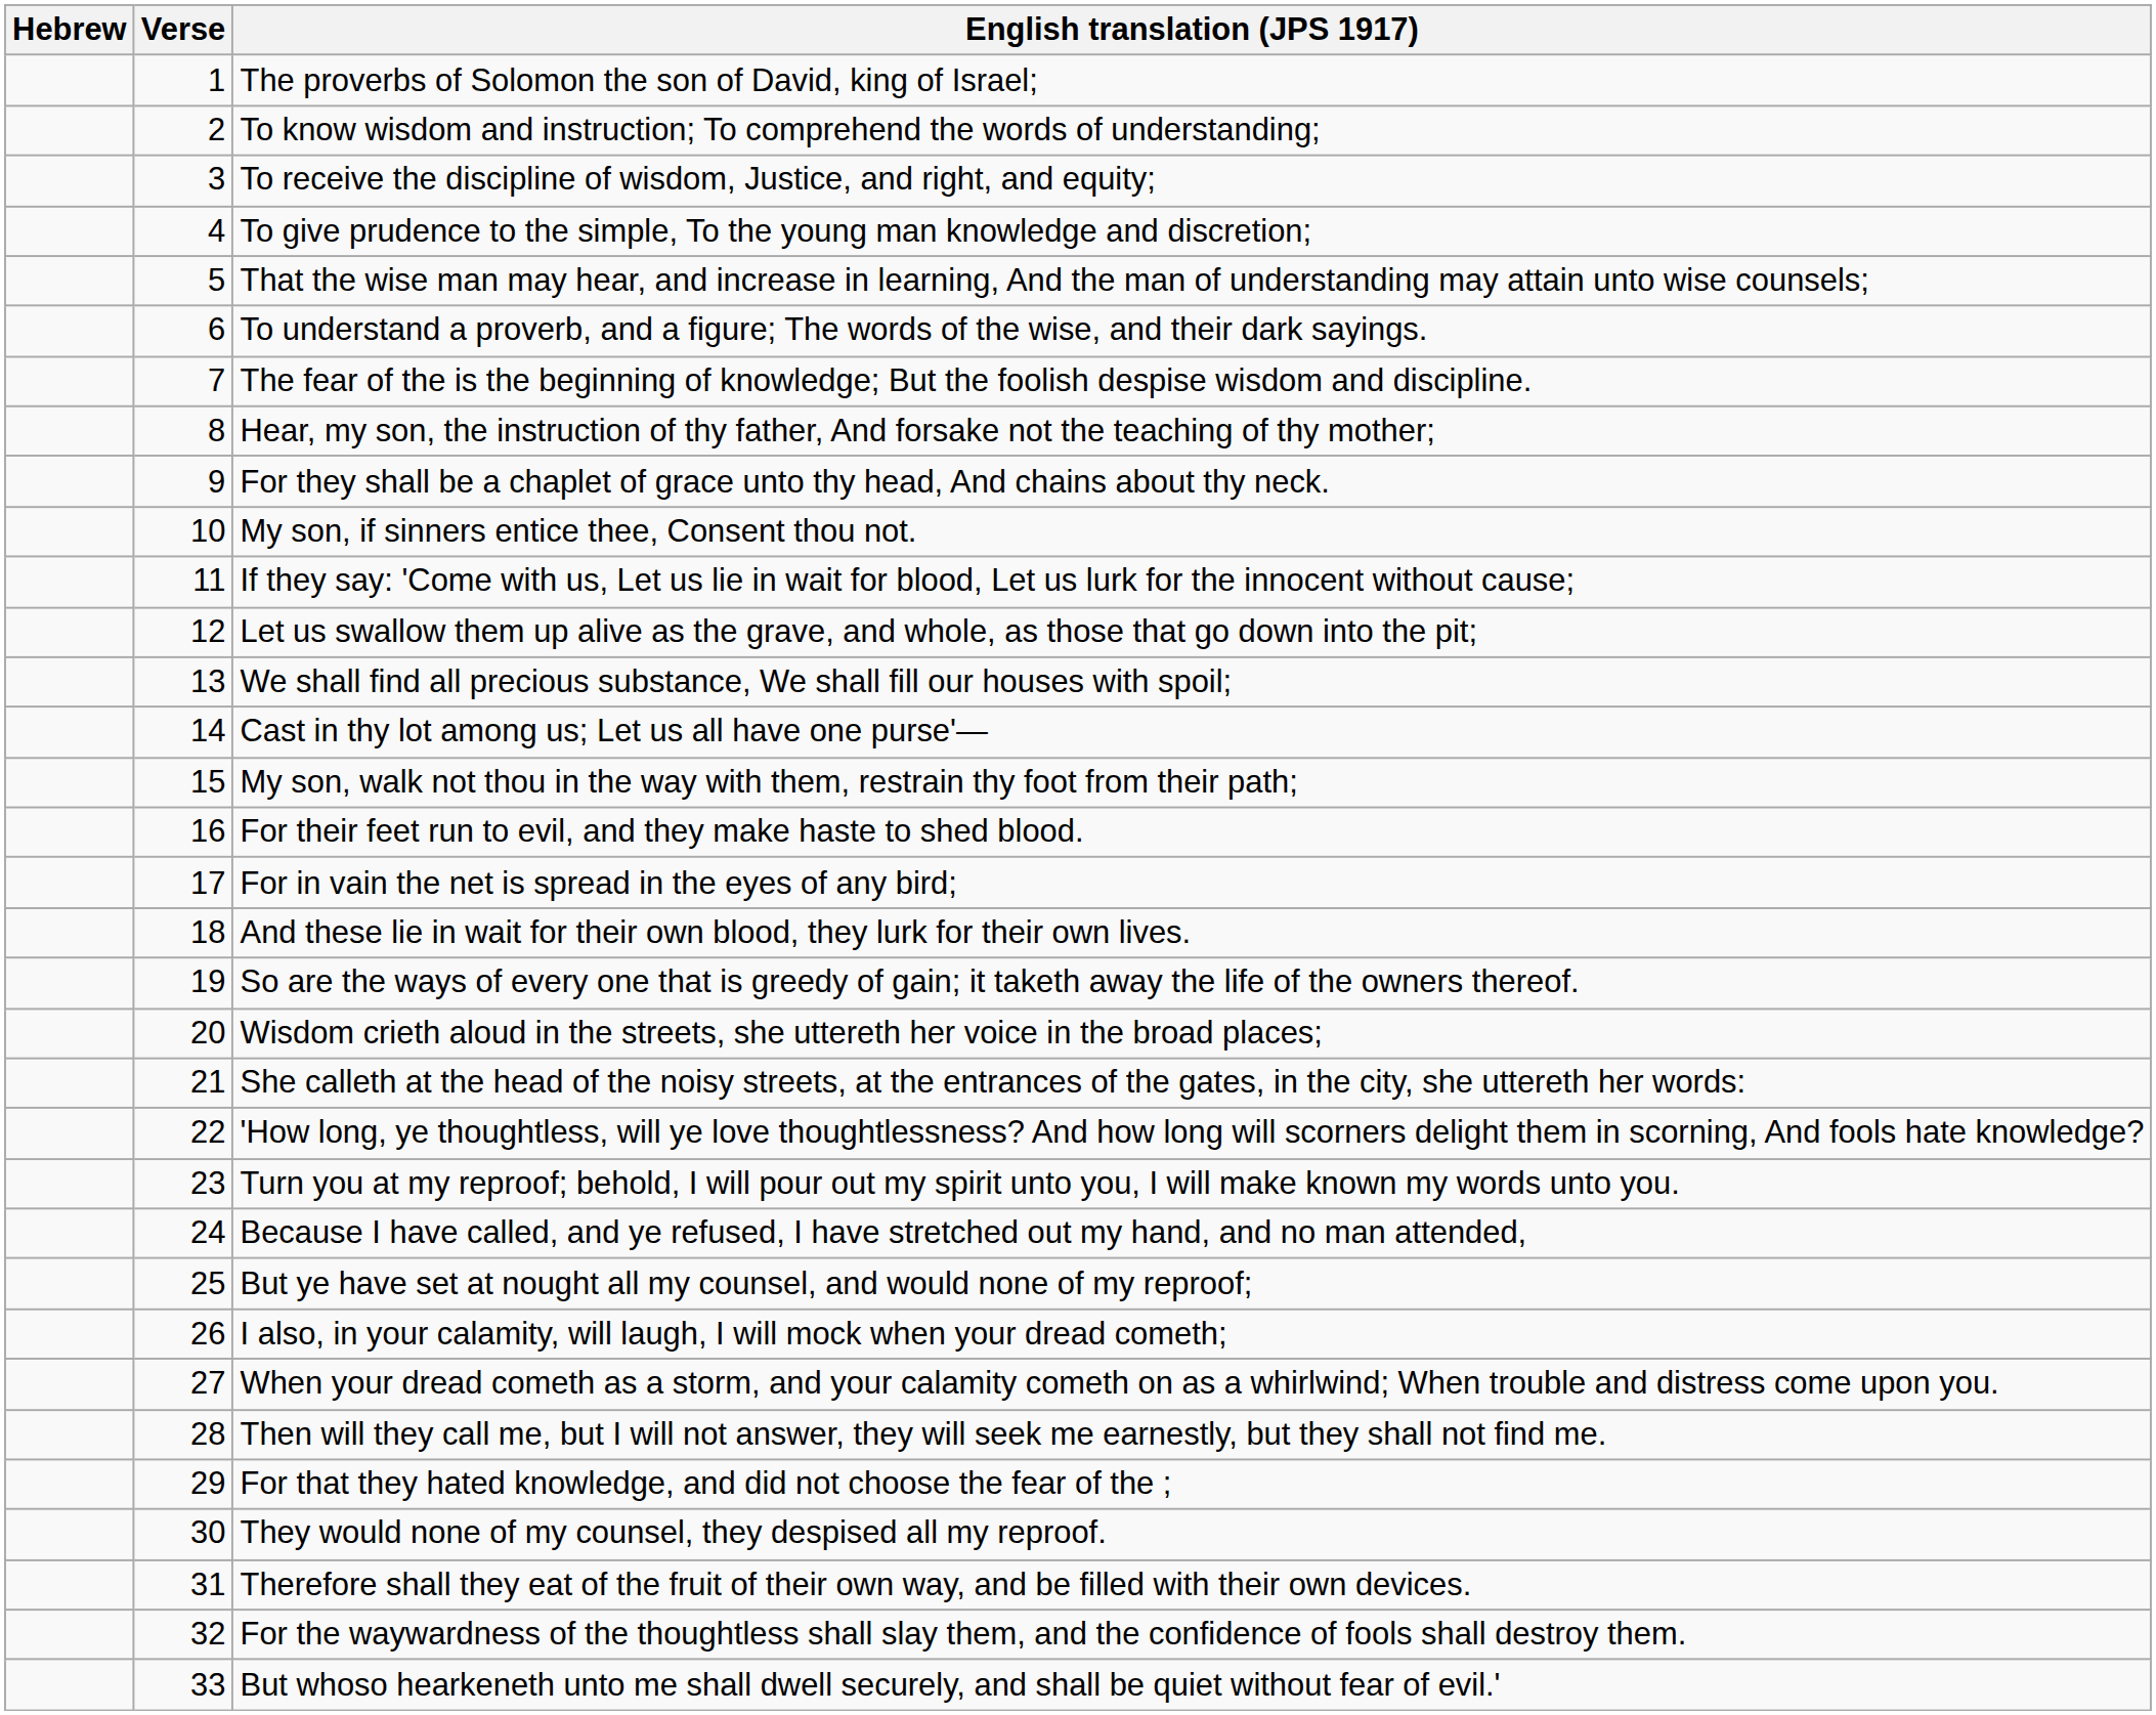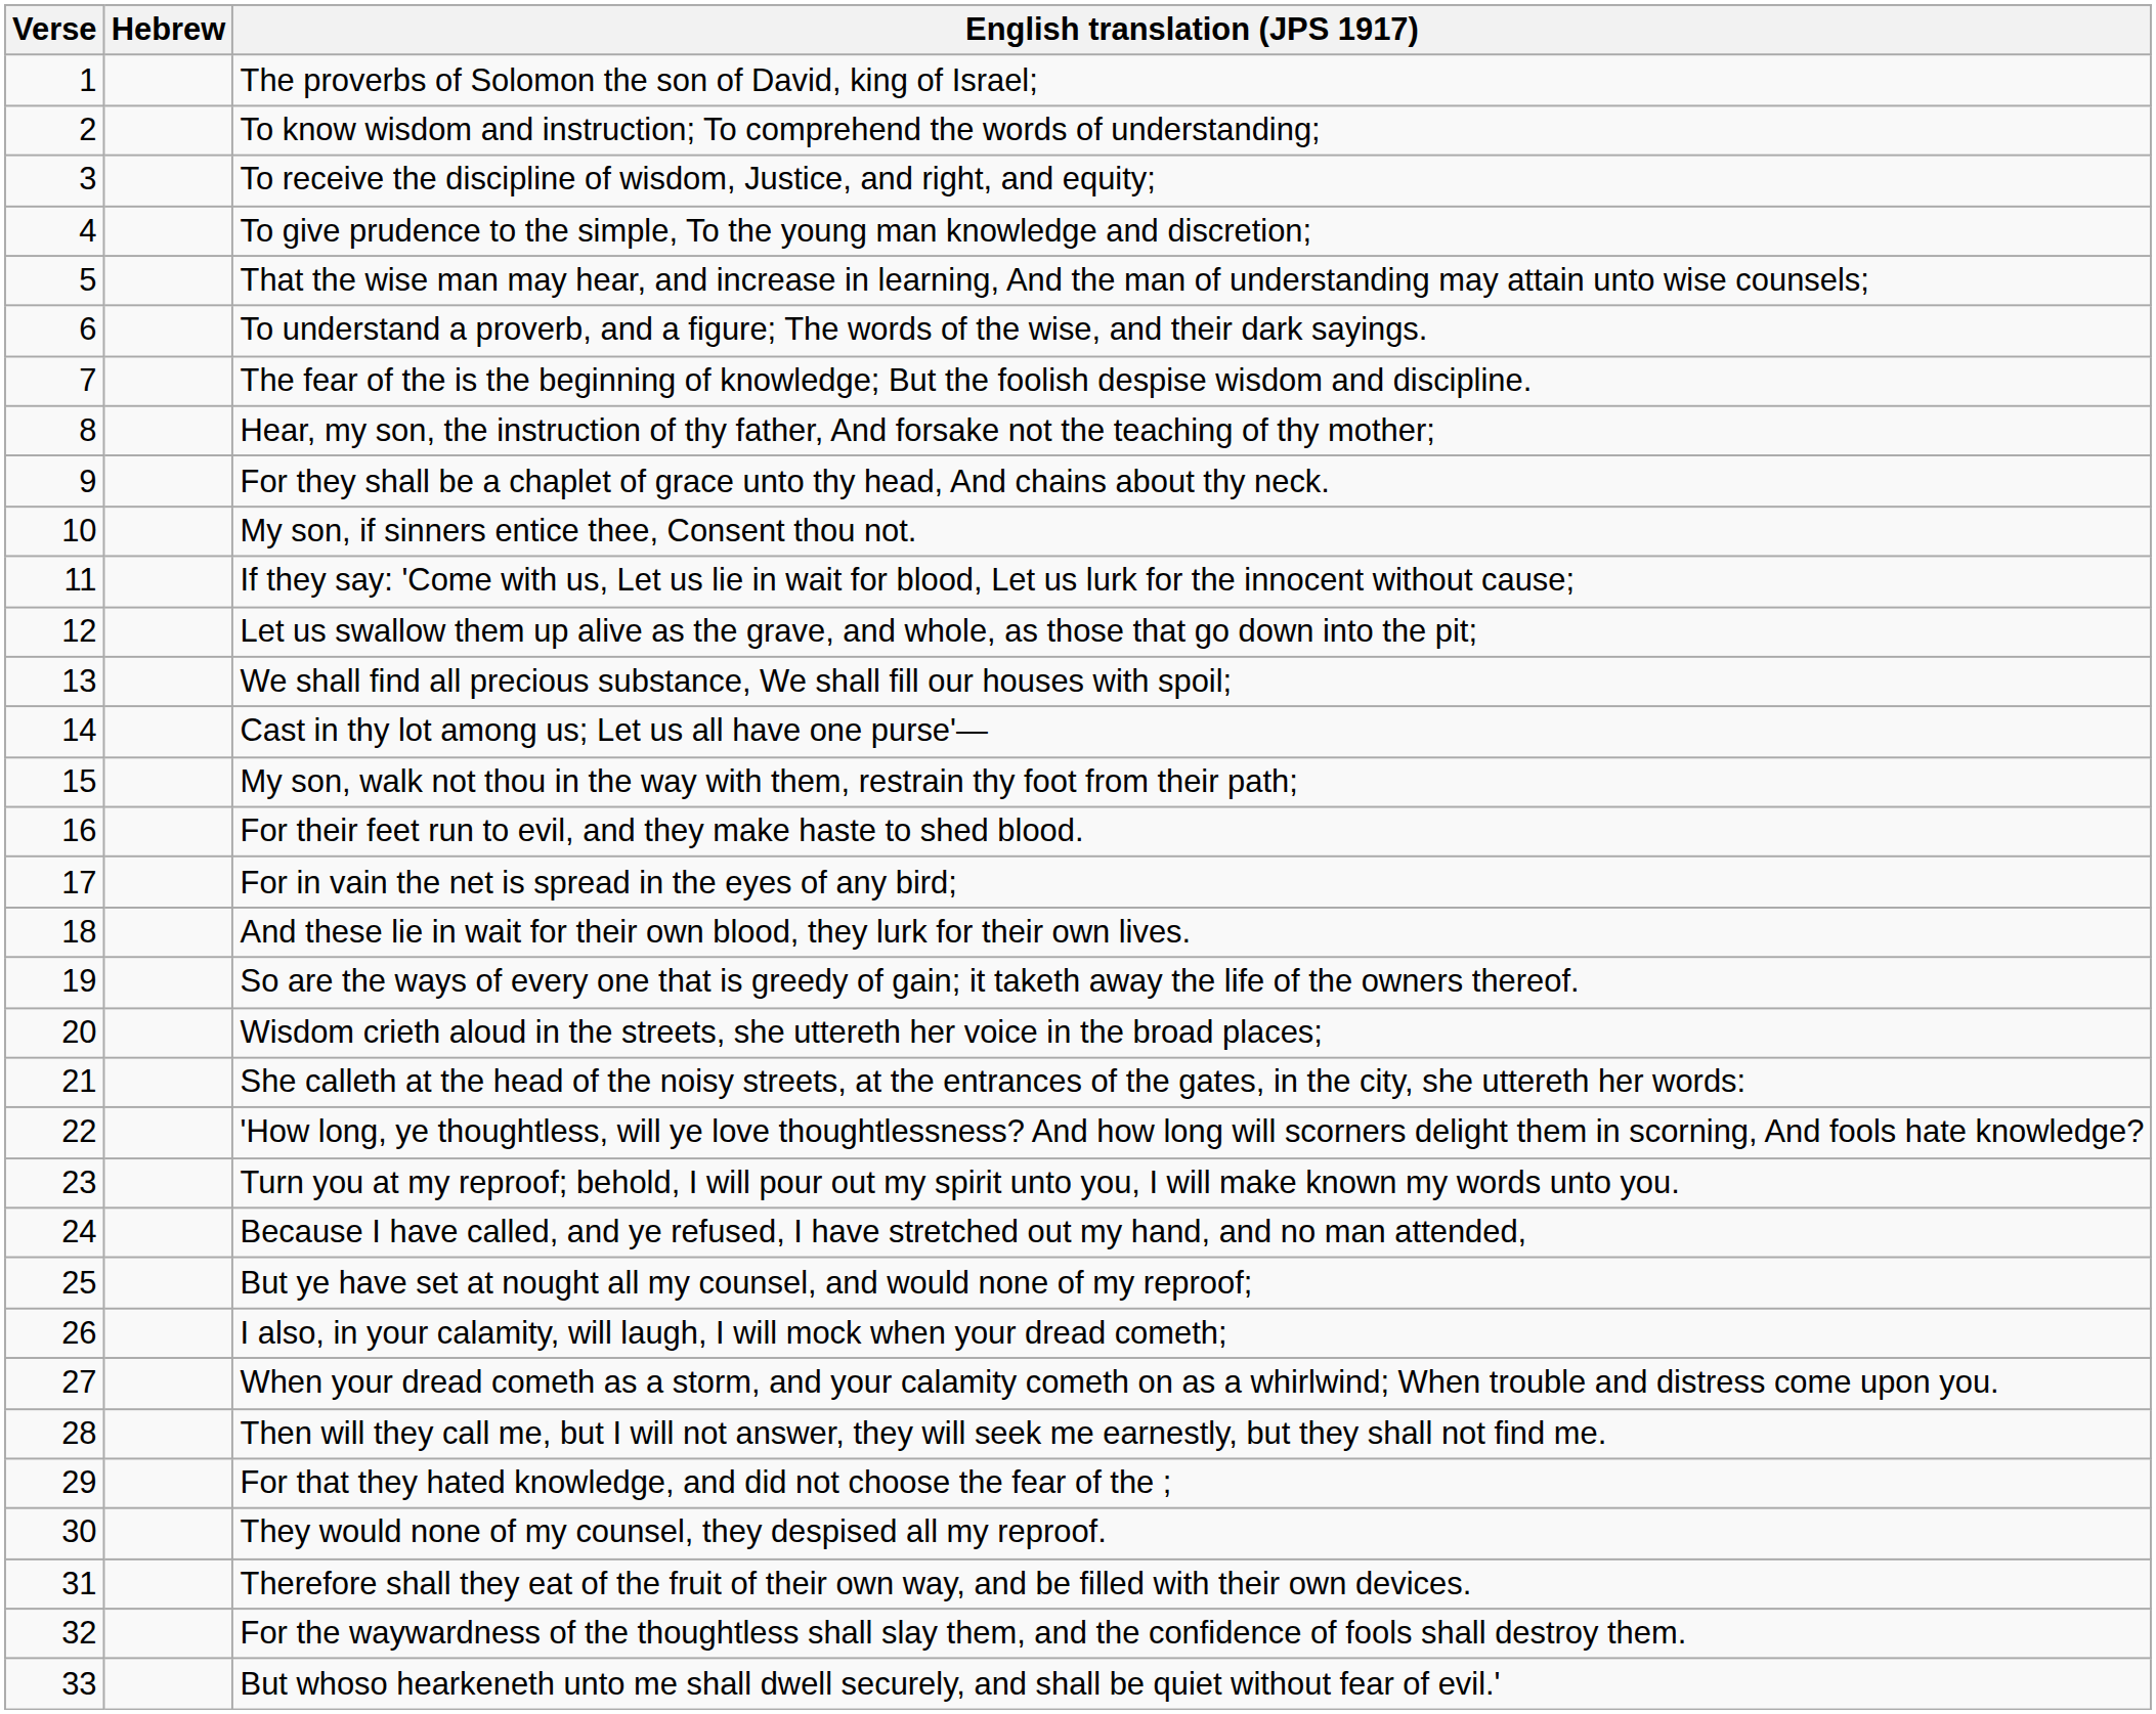columns swapped: Verse <-> Hebrew
